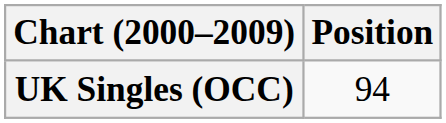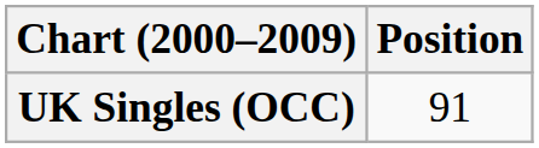UK Singles (OCC) | Position: 94 -> 91
